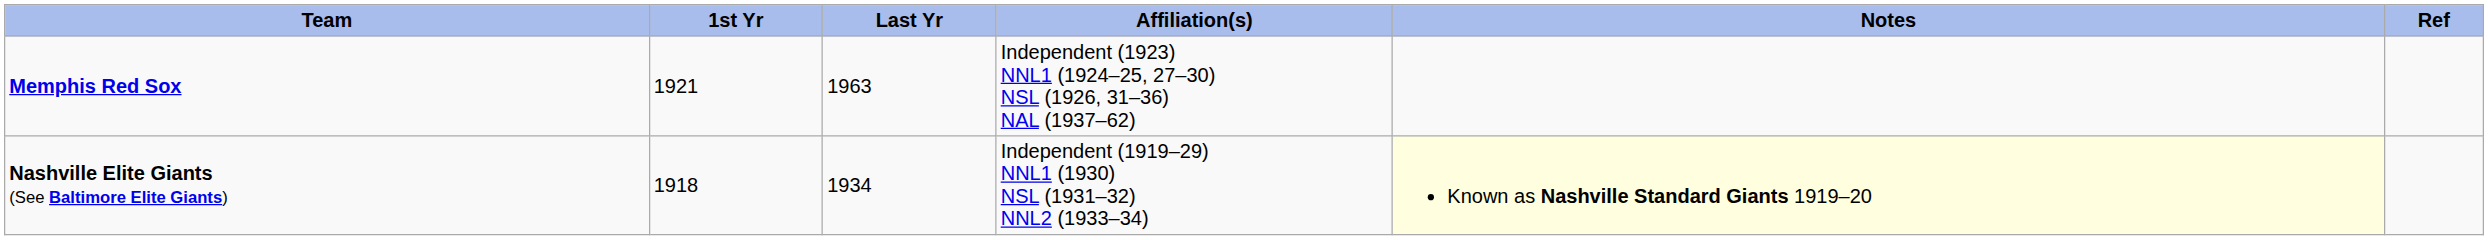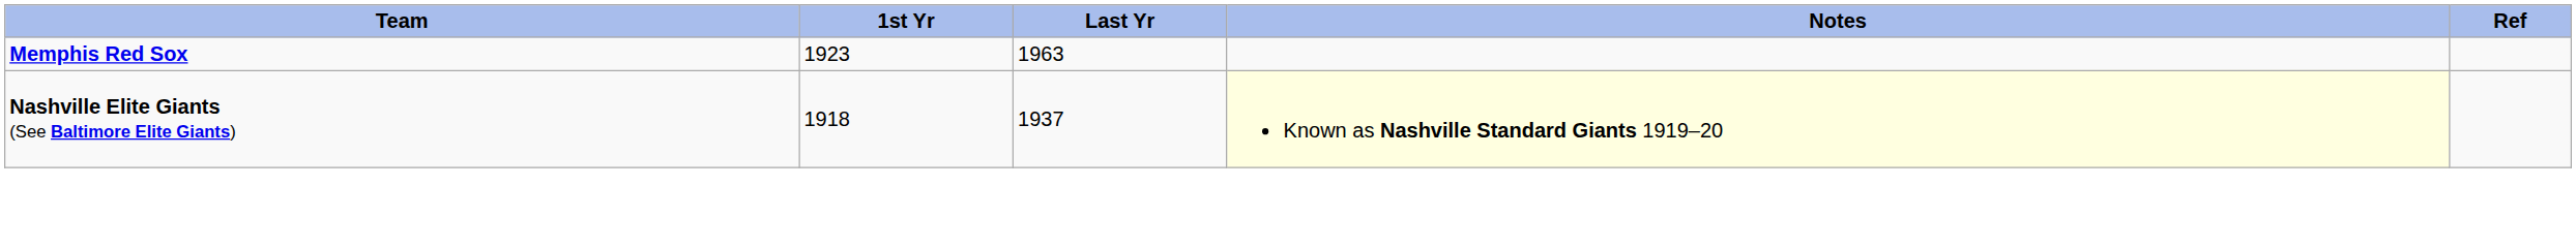- column: Affiliation(s) | Independent (1923) NNL1 (1924–25, 27–30) NSL (1926, 31–36) NAL (1937–62) | Independent (1919–29) NNL1 (1930) NSL (1931–32) NNL2 (1933–34)
Memphis Red Sox | 1st Yr: 1921 -> 1923
Nashville Elite Giants (See Baltimore Elite Giants) | Last Yr: 1934 -> 1937
